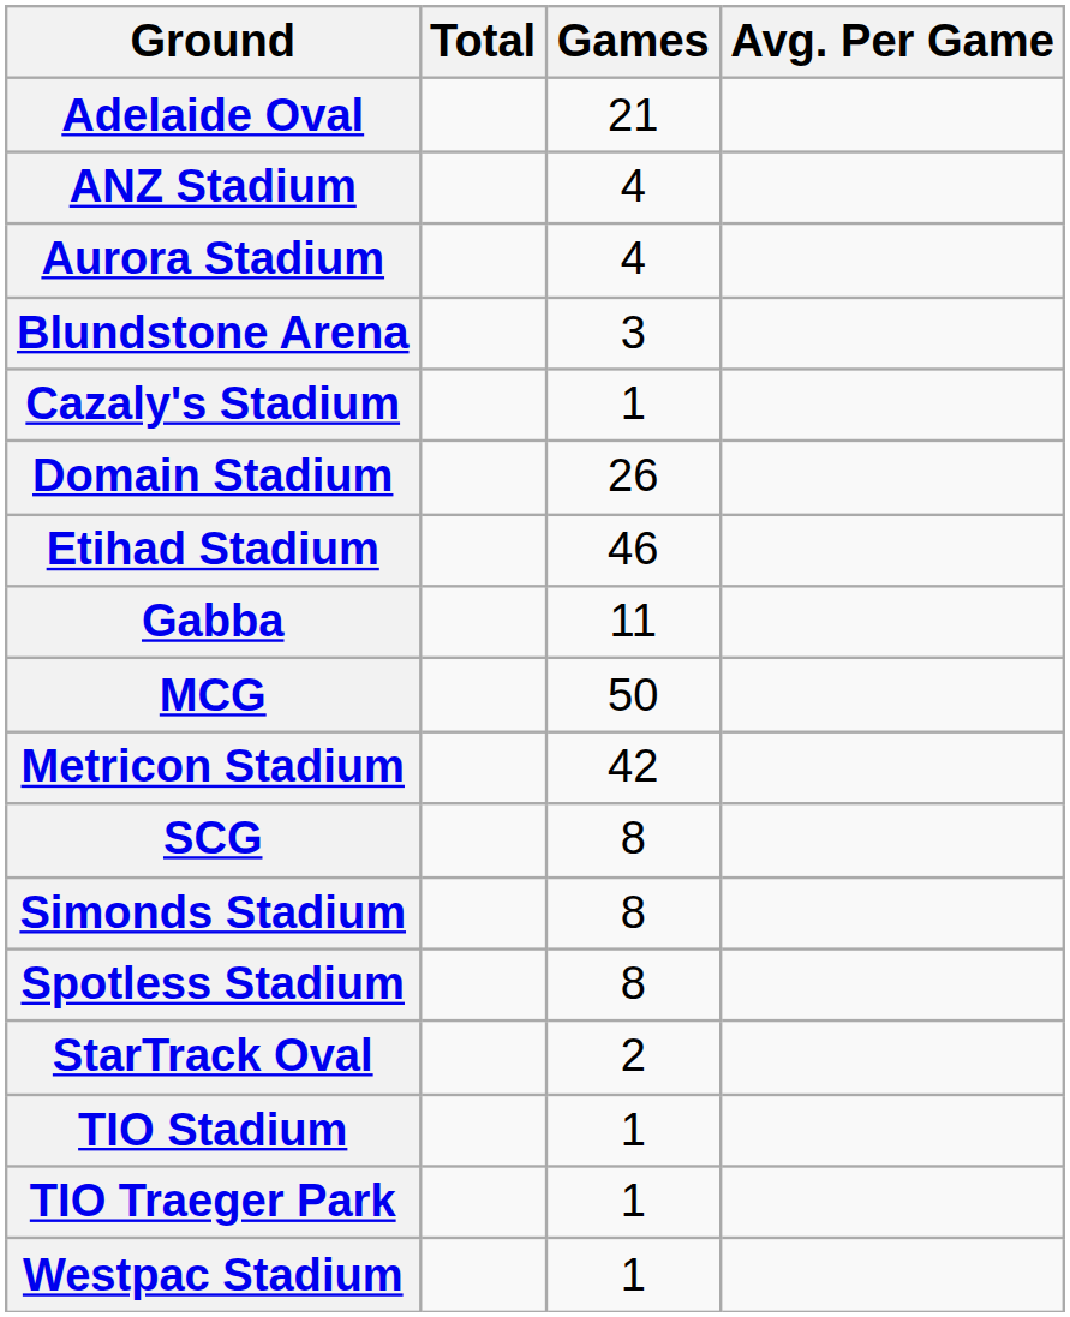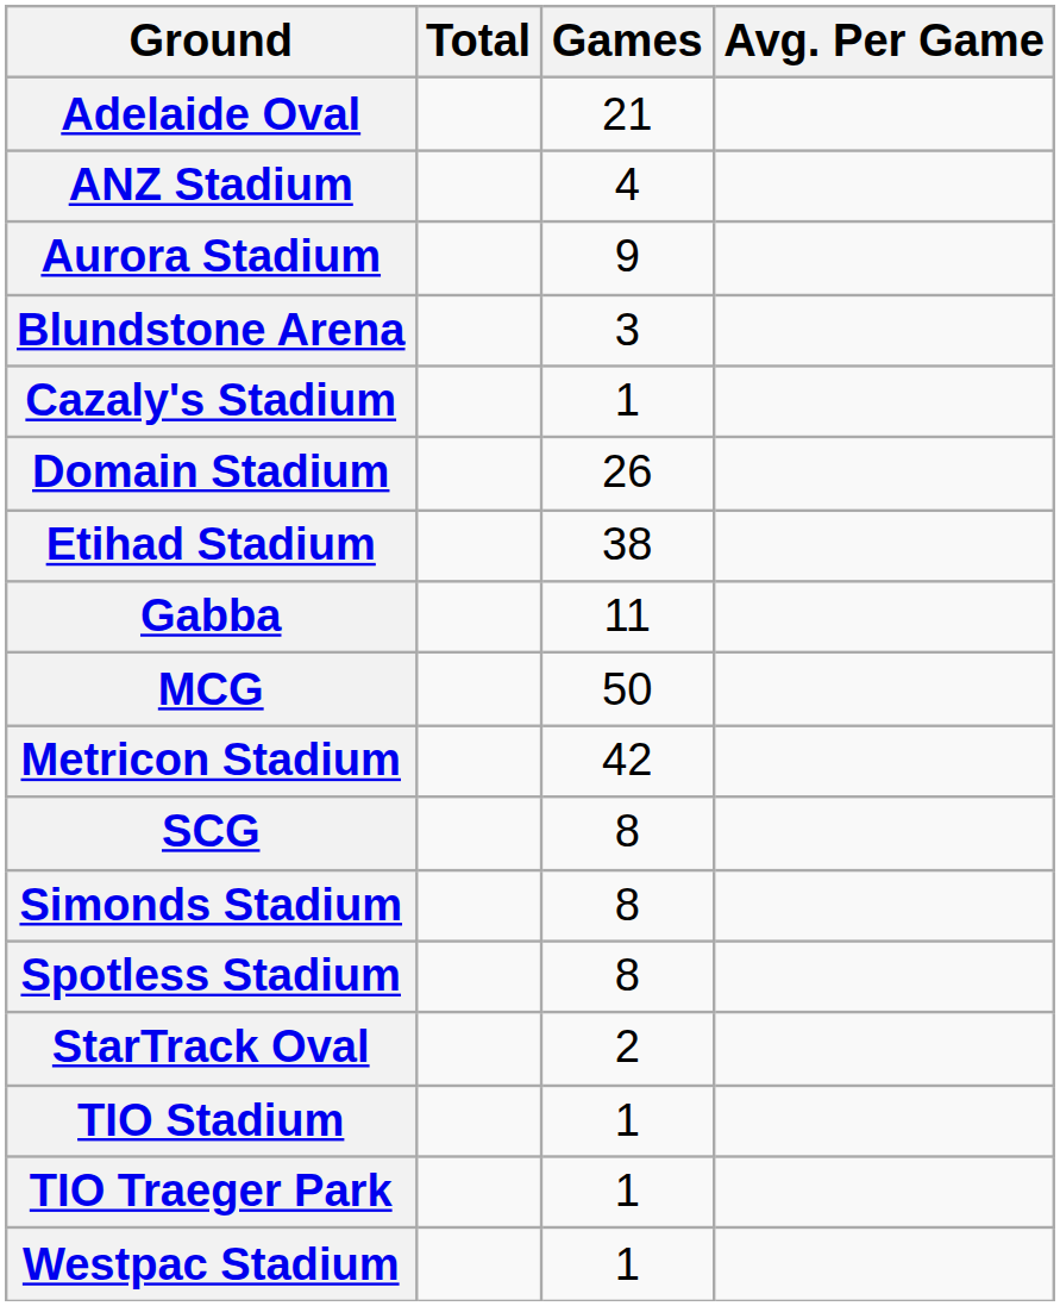Aurora Stadium | Games: 4 -> 9
Etihad Stadium | Games: 46 -> 38
